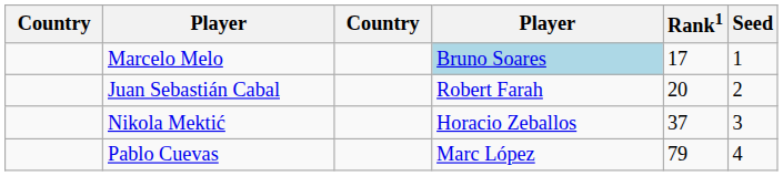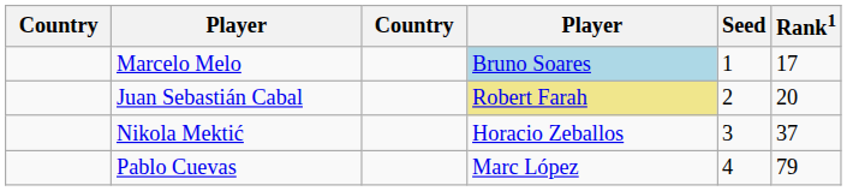columns swapped: Rank1 <-> Seed
Juan Sebastián Cabal | column 4: no background -> khaki background
